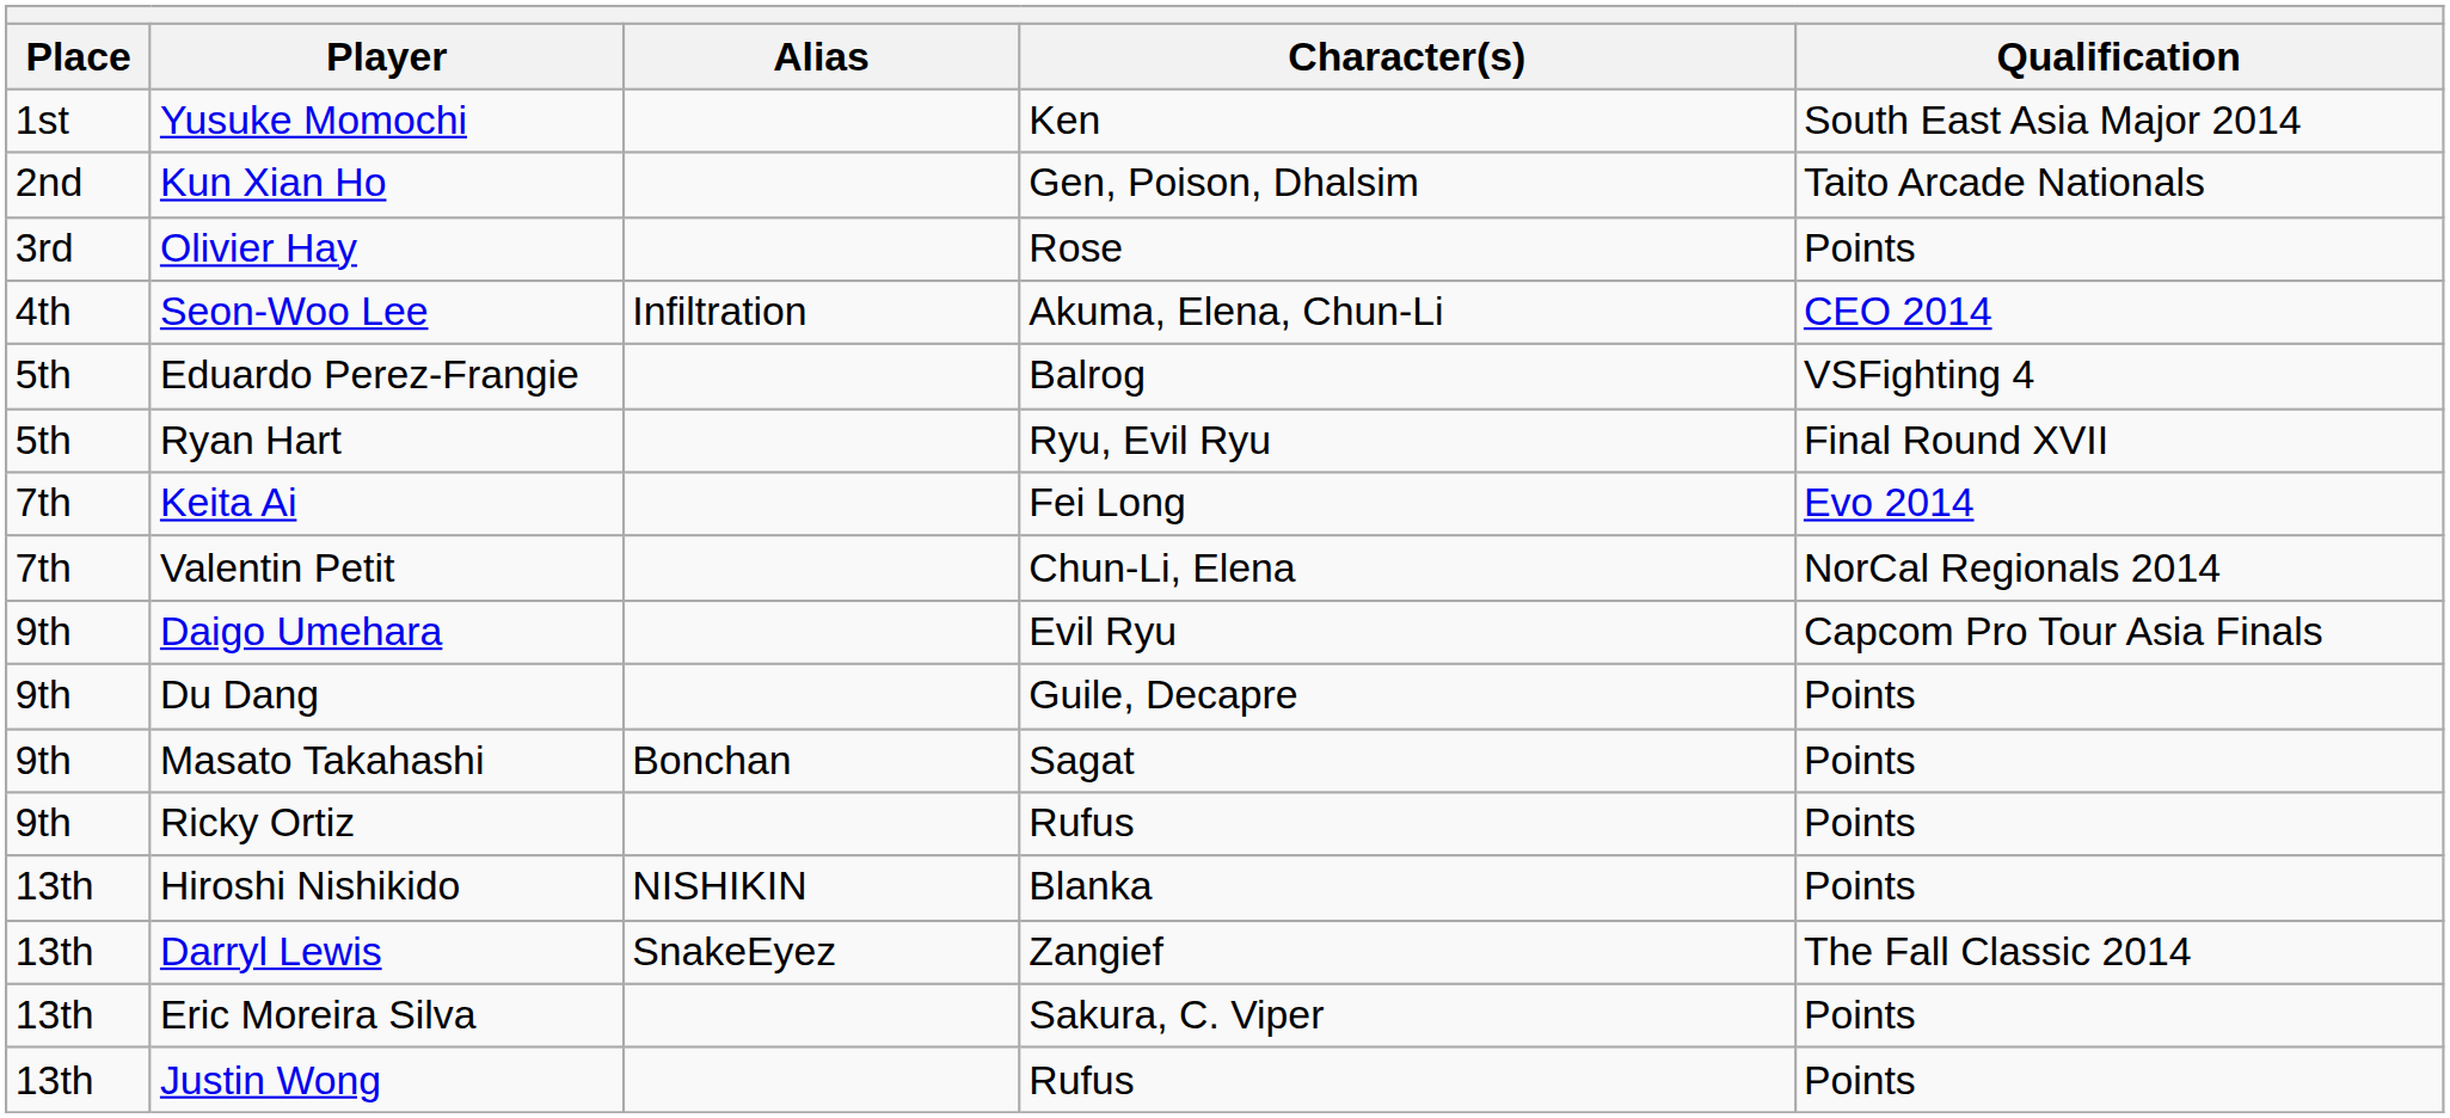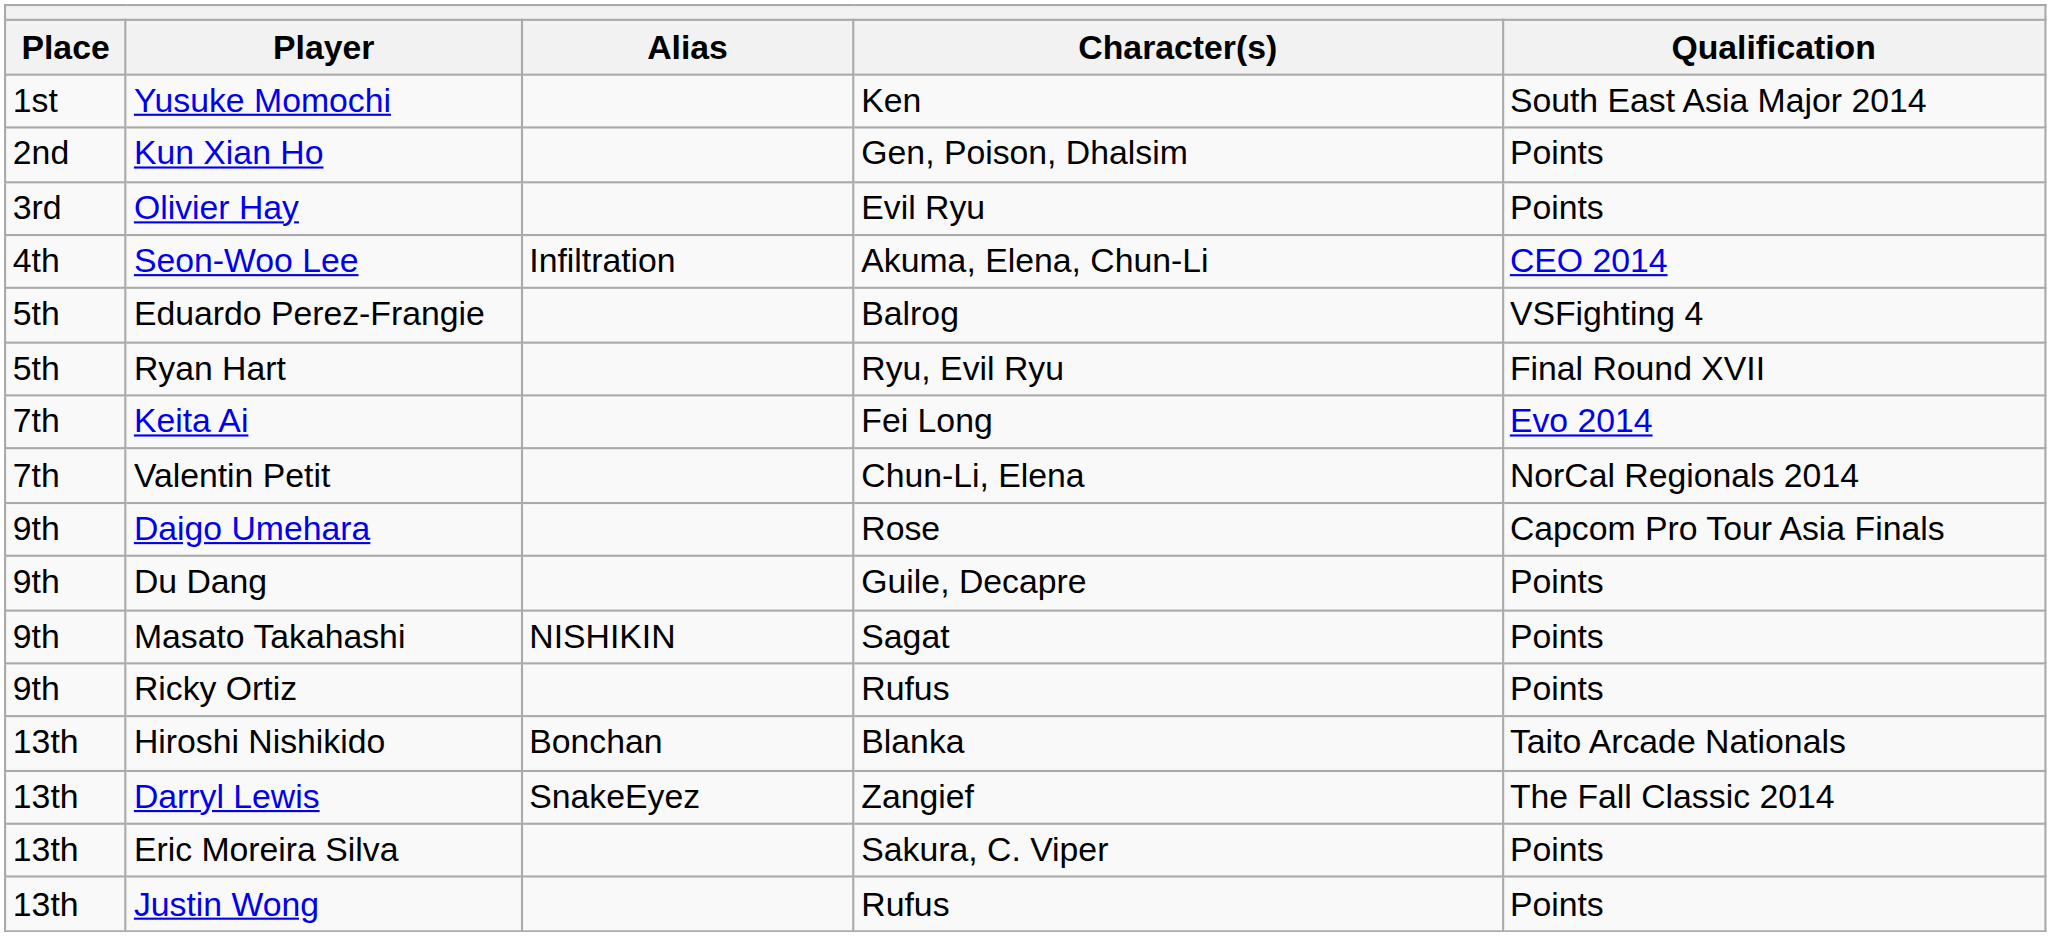Kun Xian Ho | Qualification: Taito Arcade Nationals -> Points
Olivier Hay | Character(s): Rose -> Evil Ryu
Daigo Umehara | Character(s): Evil Ryu -> Rose
Masato Takahashi | Alias: Bonchan -> NISHIKIN
Hiroshi Nishikido | Alias: NISHIKIN -> Bonchan
Hiroshi Nishikido | Qualification: Points -> Taito Arcade Nationals
